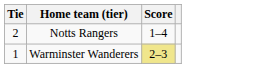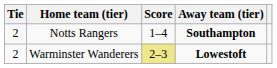+ column: Away team (tier) | Southampton | Lowestoft
Warminster Wanderers | Tie: 1 -> 2
